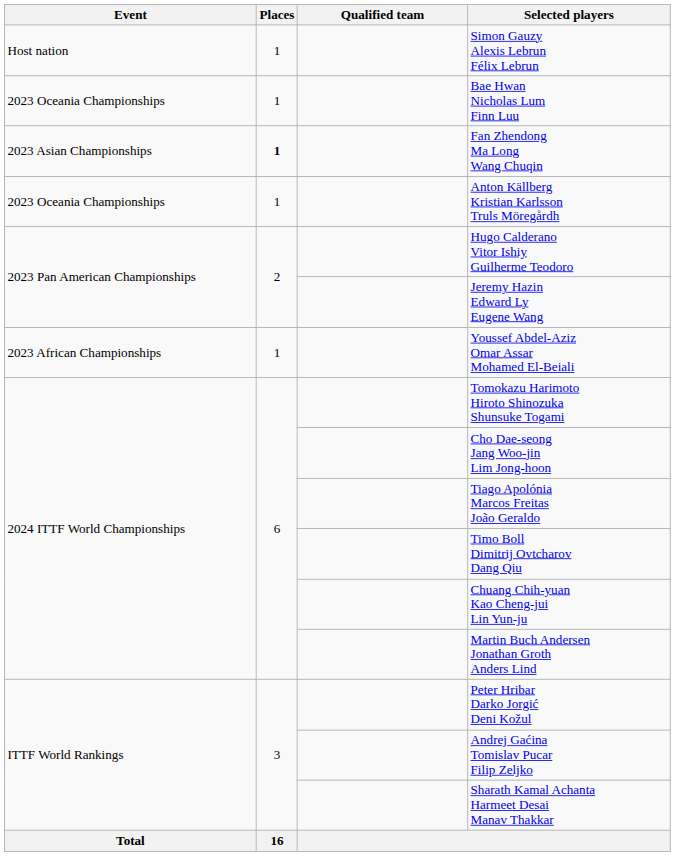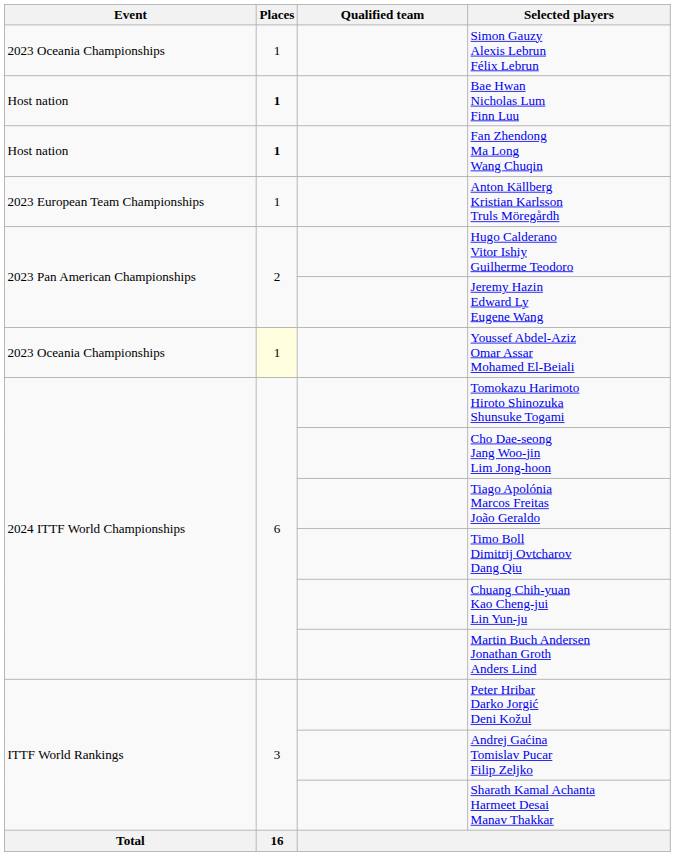Simon Gauzy Alexis Lebrun Félix Lebrun | Event: Host nation -> 2023 Oceania Championships
Bae Hwan Nicholas Lum Finn Luu | Event: 2023 Oceania Championships -> Host nation
Bae Hwan Nicholas Lum Finn Luu | Places: normal -> bold
Fan Zhendong Ma Long Wang Chuqin | Event: 2023 Asian Championships -> Host nation
Anton Källberg Kristian Karlsson Truls Möregårdh | Event: 2023 Oceania Championships -> 2023 European Team Championships
Youssef Abdel-Aziz Omar Assar Mohamed El-Beiali | Event: 2023 African Championships -> 2023 Oceania Championships
Youssef Abdel-Aziz Omar Assar Mohamed El-Beiali | Places: no background -> lightyellow background
